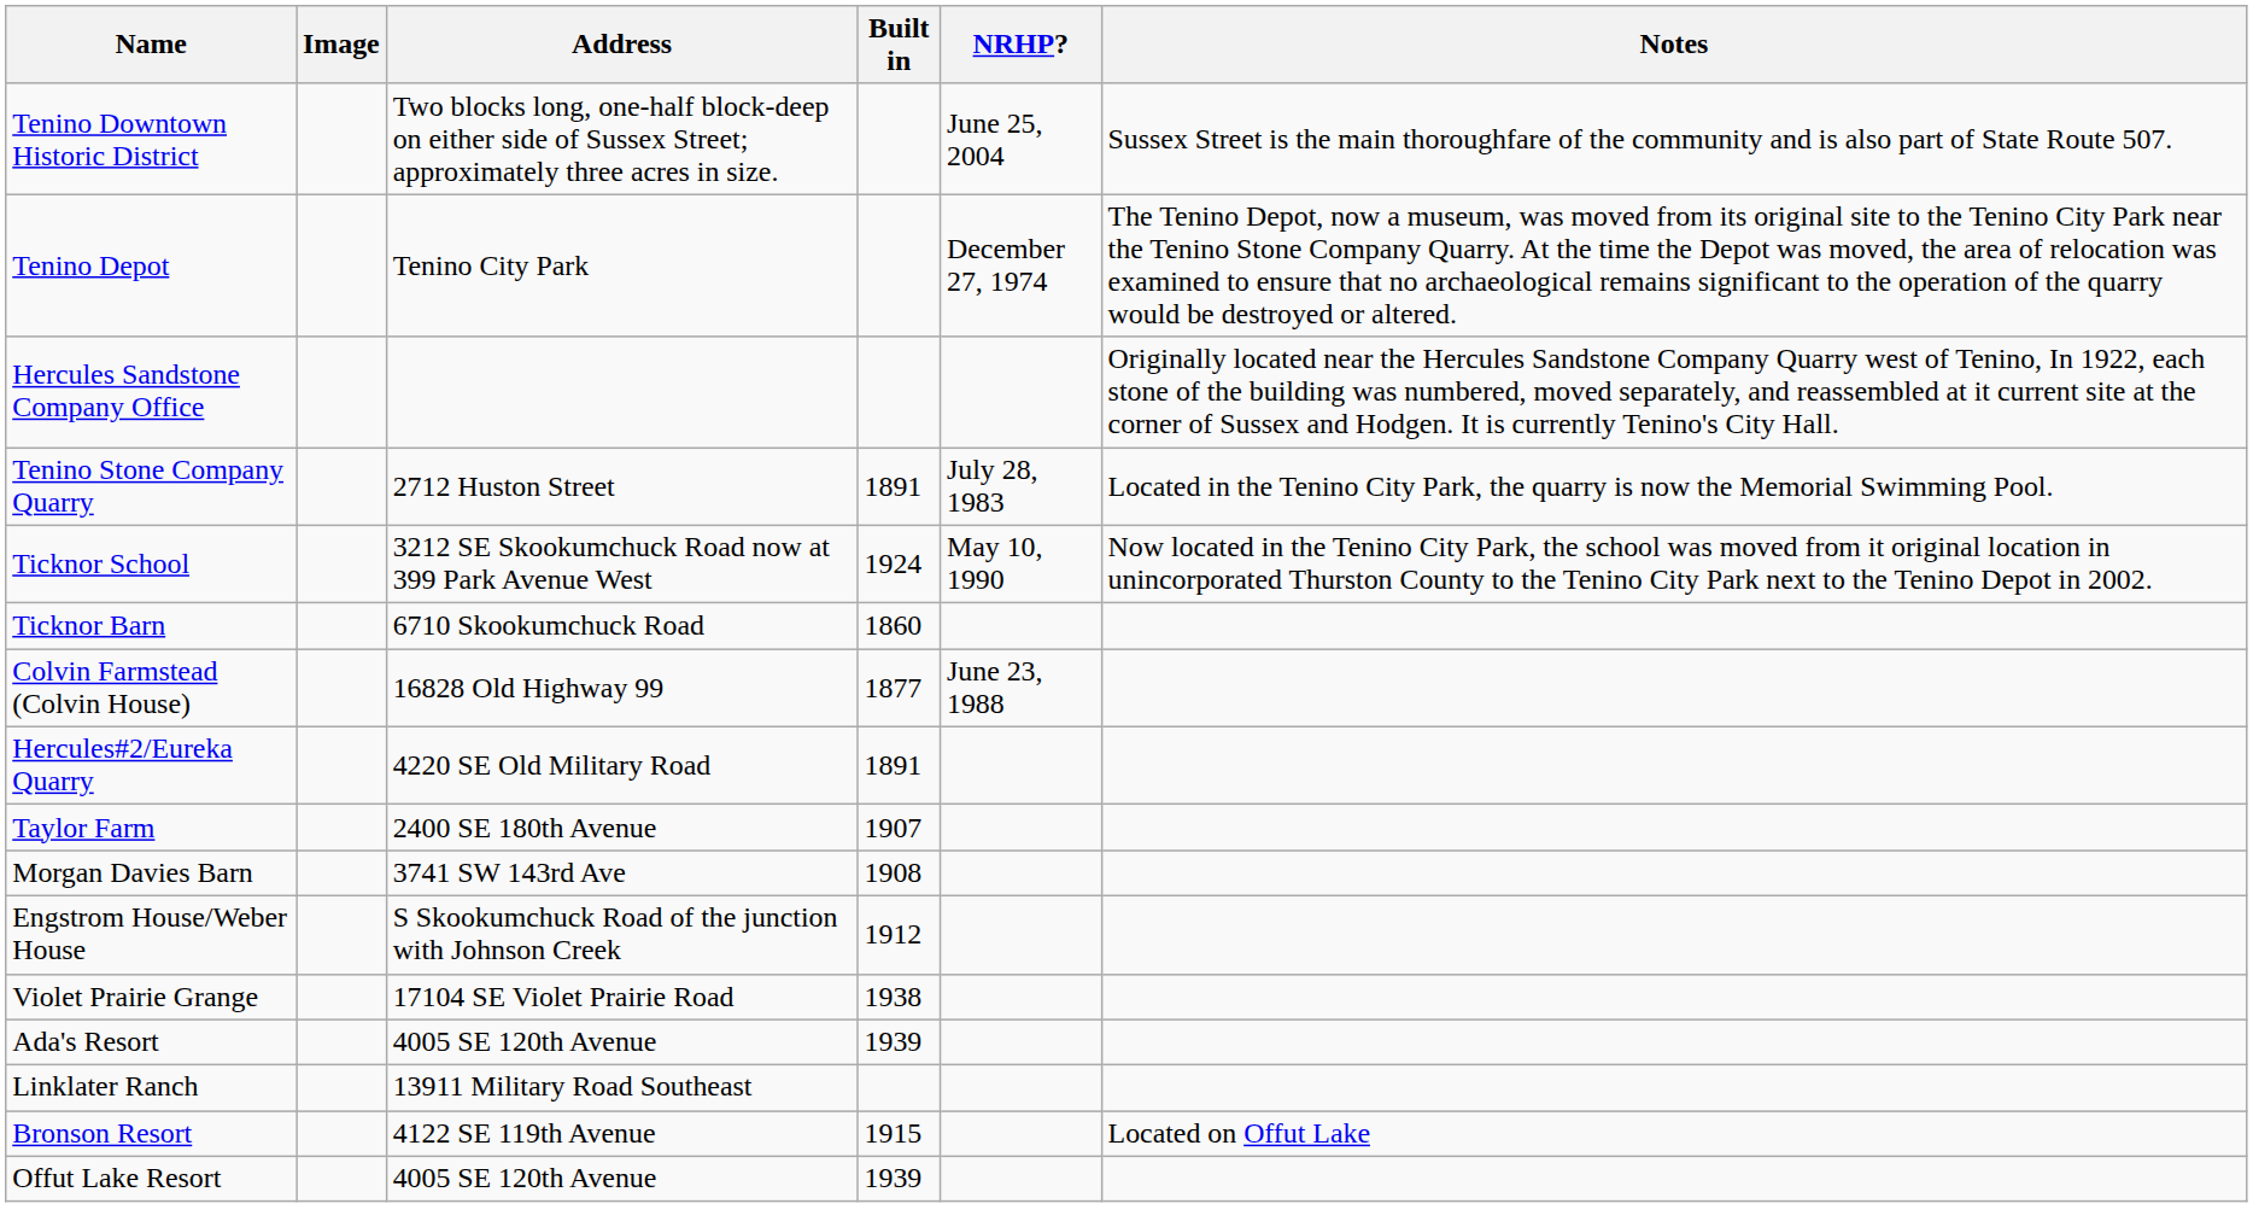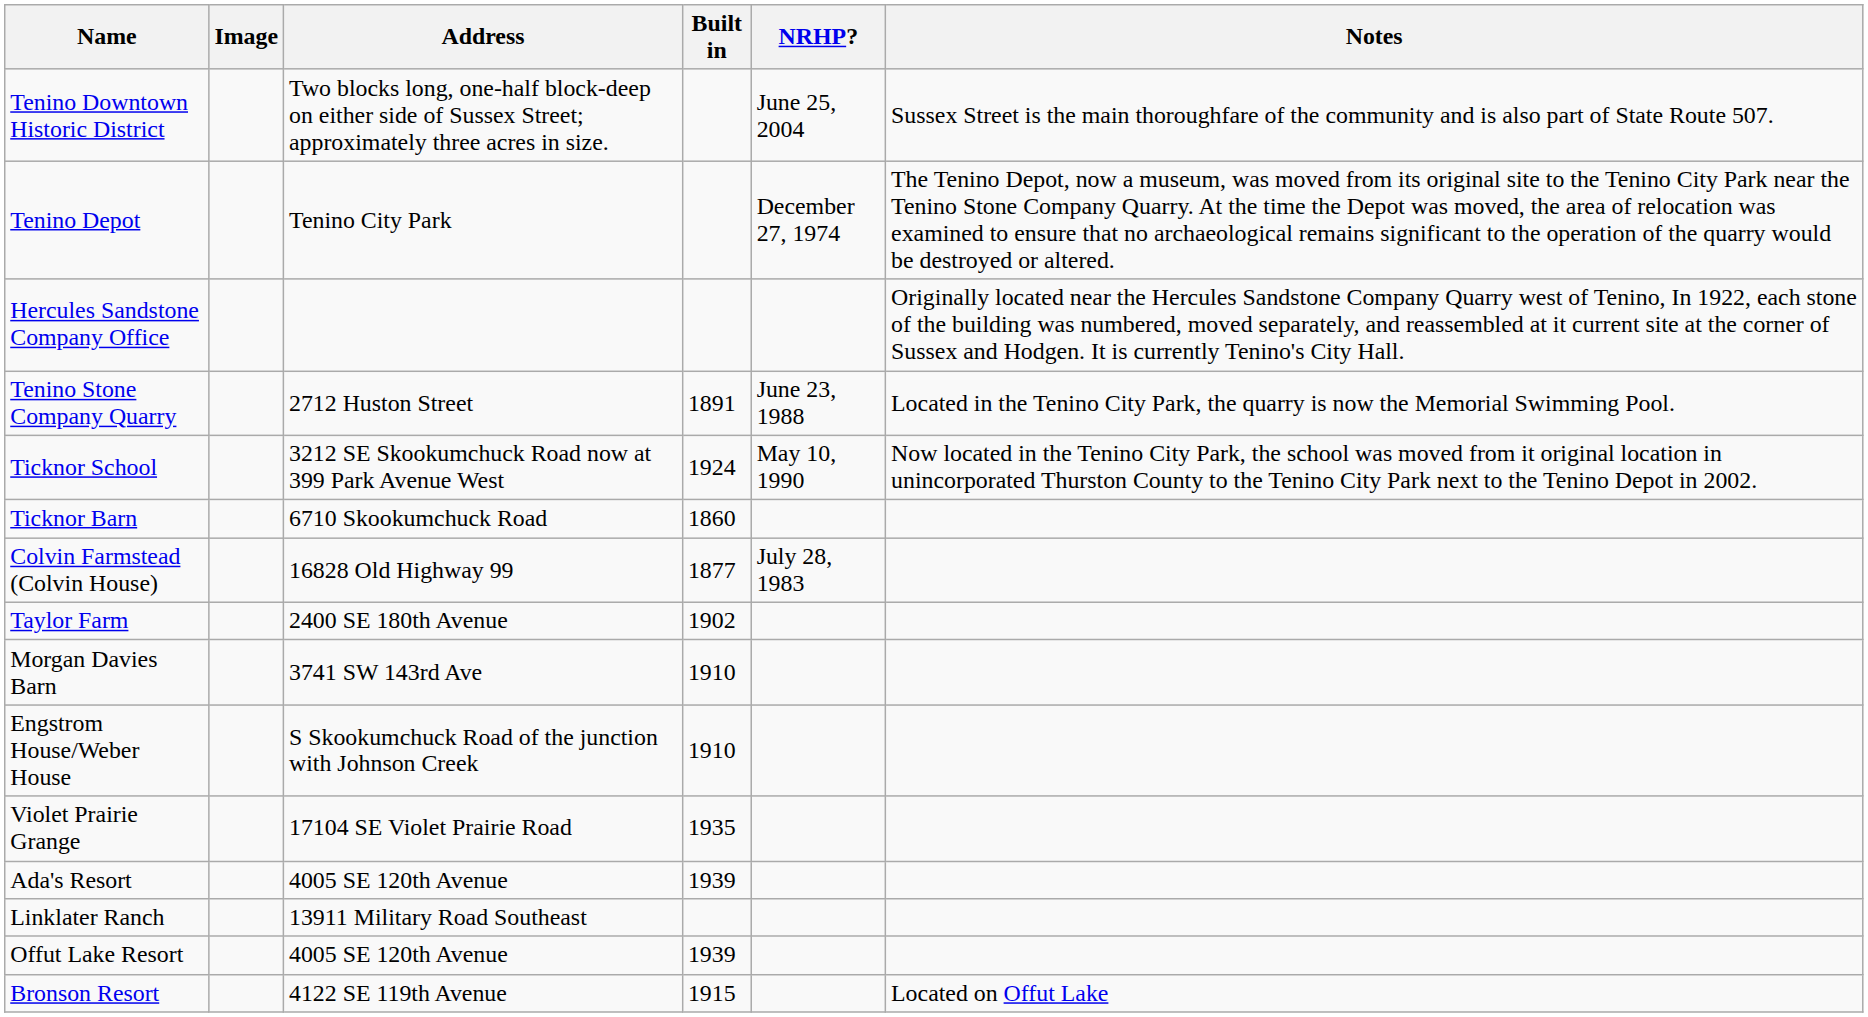Tenino Stone Company Quarry | NRHP?: July 28, 1983 -> June 23, 1988
Colvin Farmstead (Colvin House) | NRHP?: June 23, 1988 -> July 28, 1983
- row: Hercules#2/Eureka Quarry | 4220 SE Old Military Road | 1891
Taylor Farm | Built in: 1907 -> 1902
Morgan Davies Barn | Built in: 1908 -> 1910
Engstrom House/Weber House | Built in: 1912 -> 1910
Violet Prairie Grange | Built in: 1938 -> 1935
rows swapped: Bronson Resort <-> Offut Lake Resort
